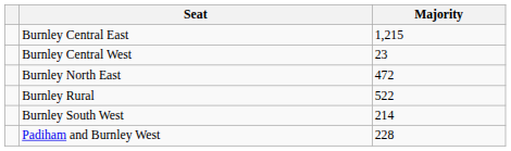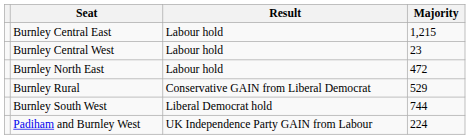+ column: Result | Labour hold | Labour hold | Labour hold | Conservative GAIN from Liberal Democrat | Liberal Democrat hold | UK Independence Party GAIN from Labour
Burnley Rural | Majority: 522 -> 529
Burnley South West | Majority: 214 -> 744
Padiham and Burnley West | Majority: 228 -> 224
